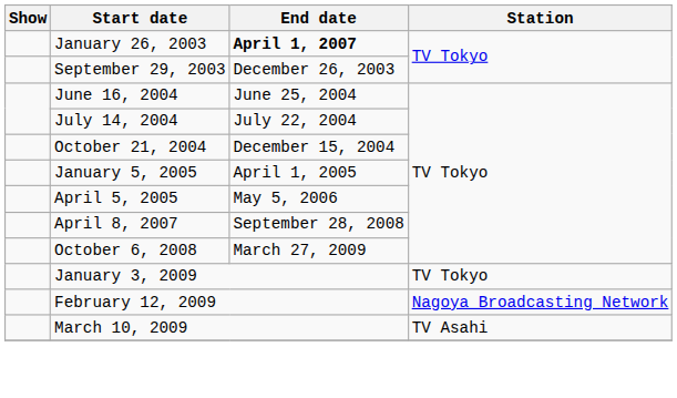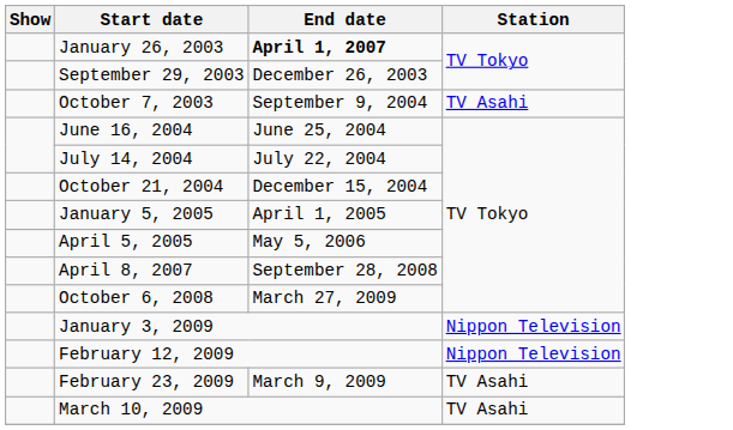+ row: October 7, 2003 | September 9, 2004 | TV Asahi
January 3, 2009 | Station: TV Tokyo -> Nippon Television
February 12, 2009 | Station: Nagoya Broadcasting Network -> Nippon Television
+ row: February 23, 2009 | March 9, 2009 | TV Asahi
